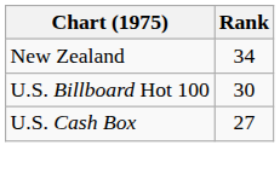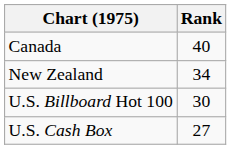+ row: Canada | 40
